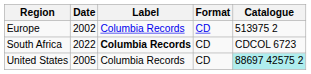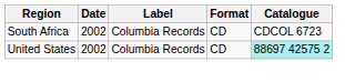- row: Europe | 2002 | Columbia Records | CD | 513975 2
South Africa | Date: 2022 -> 2002
South Africa | Label: bold -> normal
United States | Date: 2005 -> 2002
